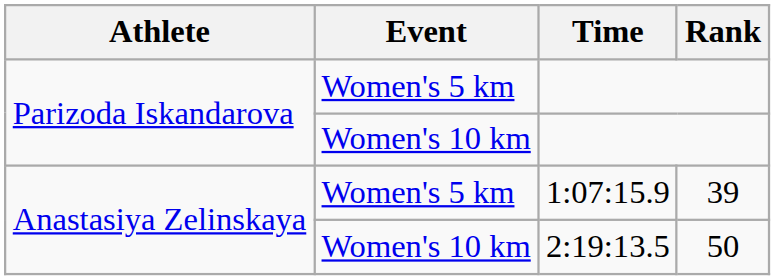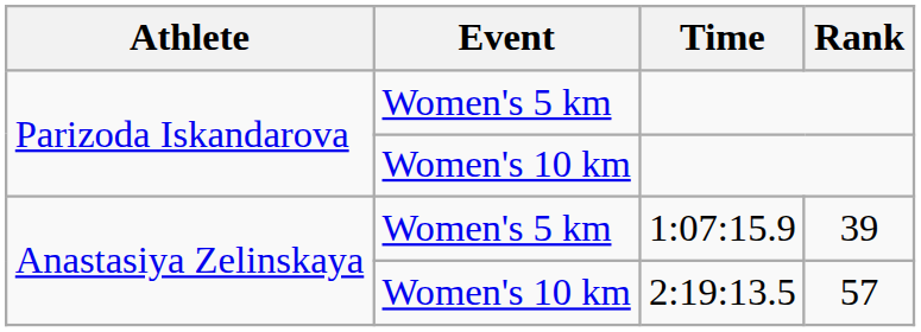2:19:13.5 | Rank: 50 -> 57
